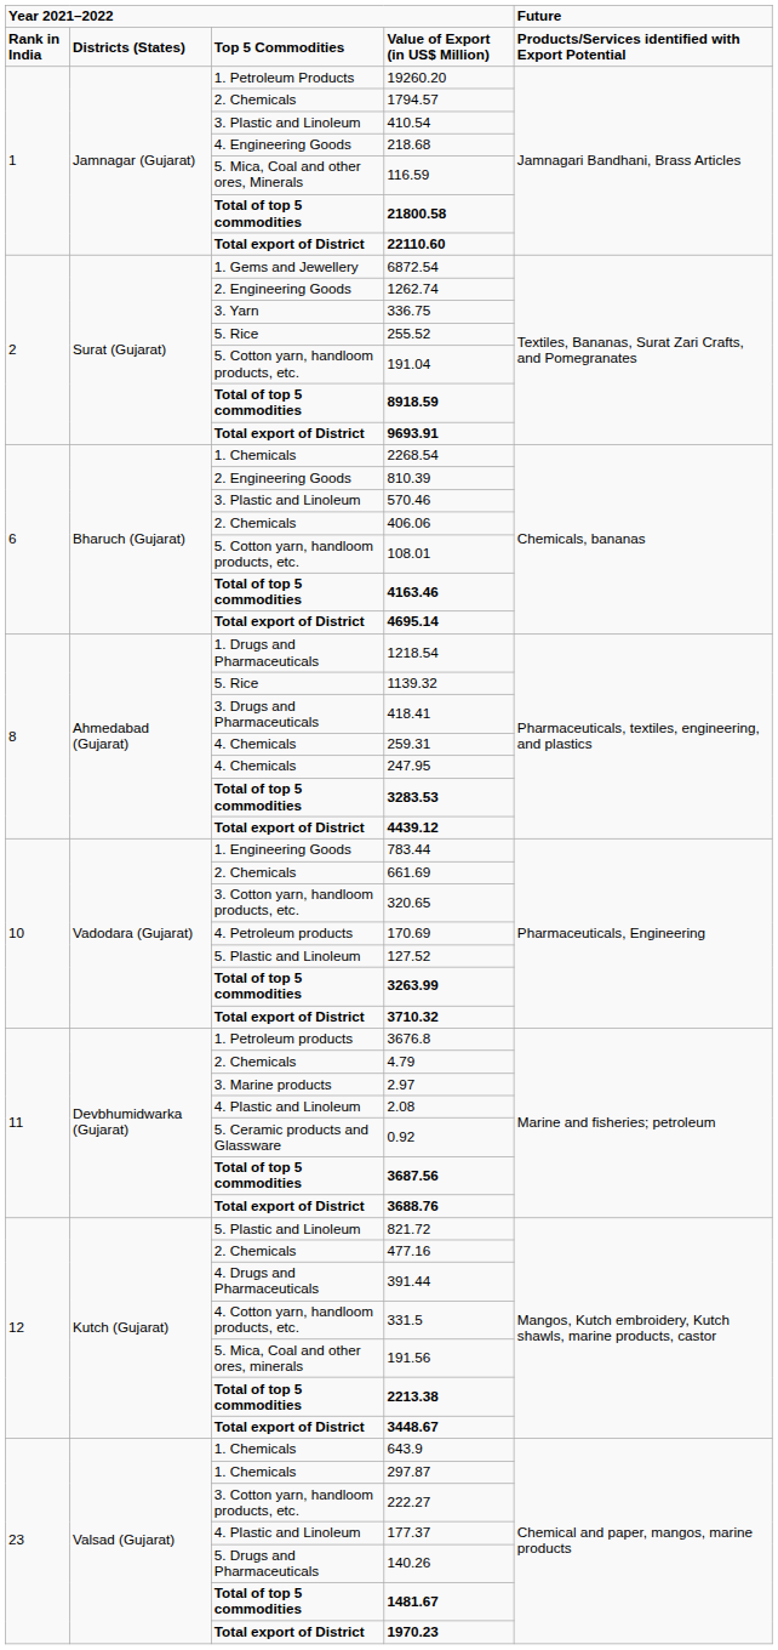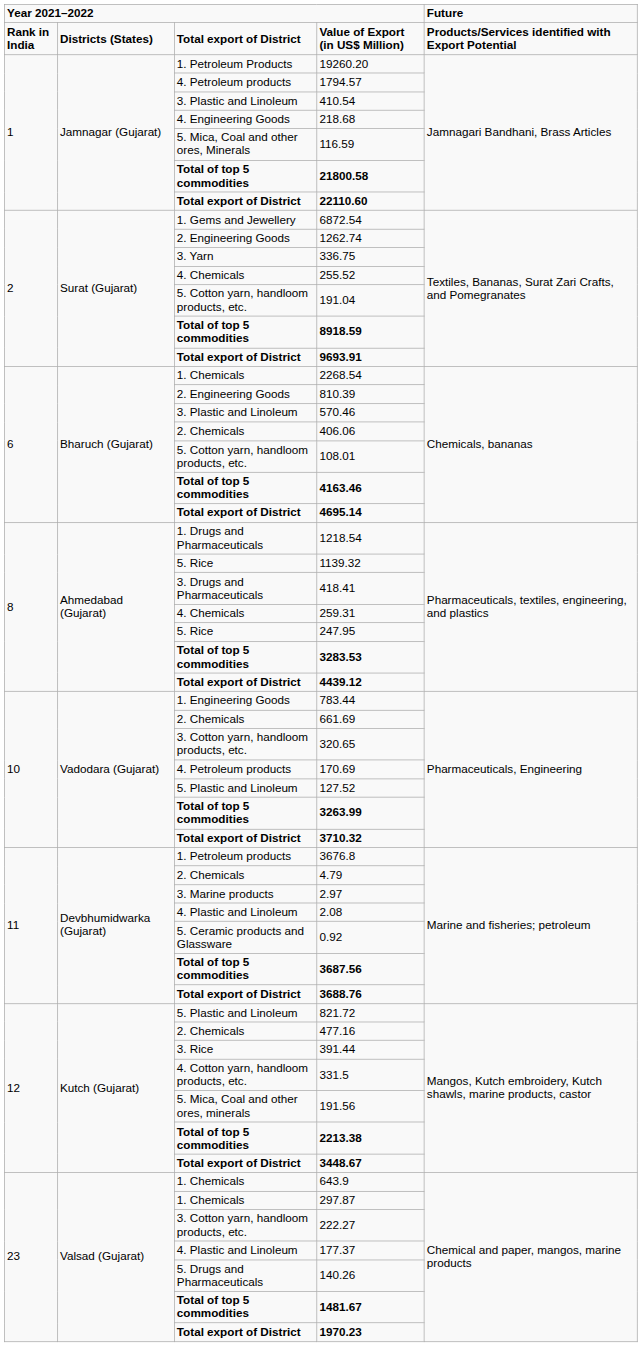Value of Export (in US$ Million) | column 3: Top 5 Commodities -> Total export of District
1794.57 | column 3: 2. Chemicals -> 4. Petroleum products
255.52 | column 3: 5. Rice -> 4. Chemicals
247.95 | column 3: 4. Chemicals -> 5. Rice
391.44 | column 3: 4. Drugs and Pharmaceuticals -> 3. Rice
